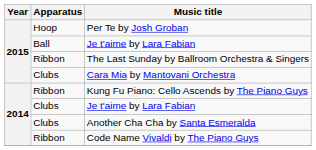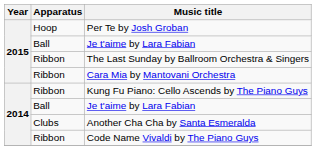Cara Mia by Mantovani Orchestra | Apparatus: Clubs -> Ribbon
2014 / Je t'aime by Lara Fabian | Apparatus: Clubs -> Ball
